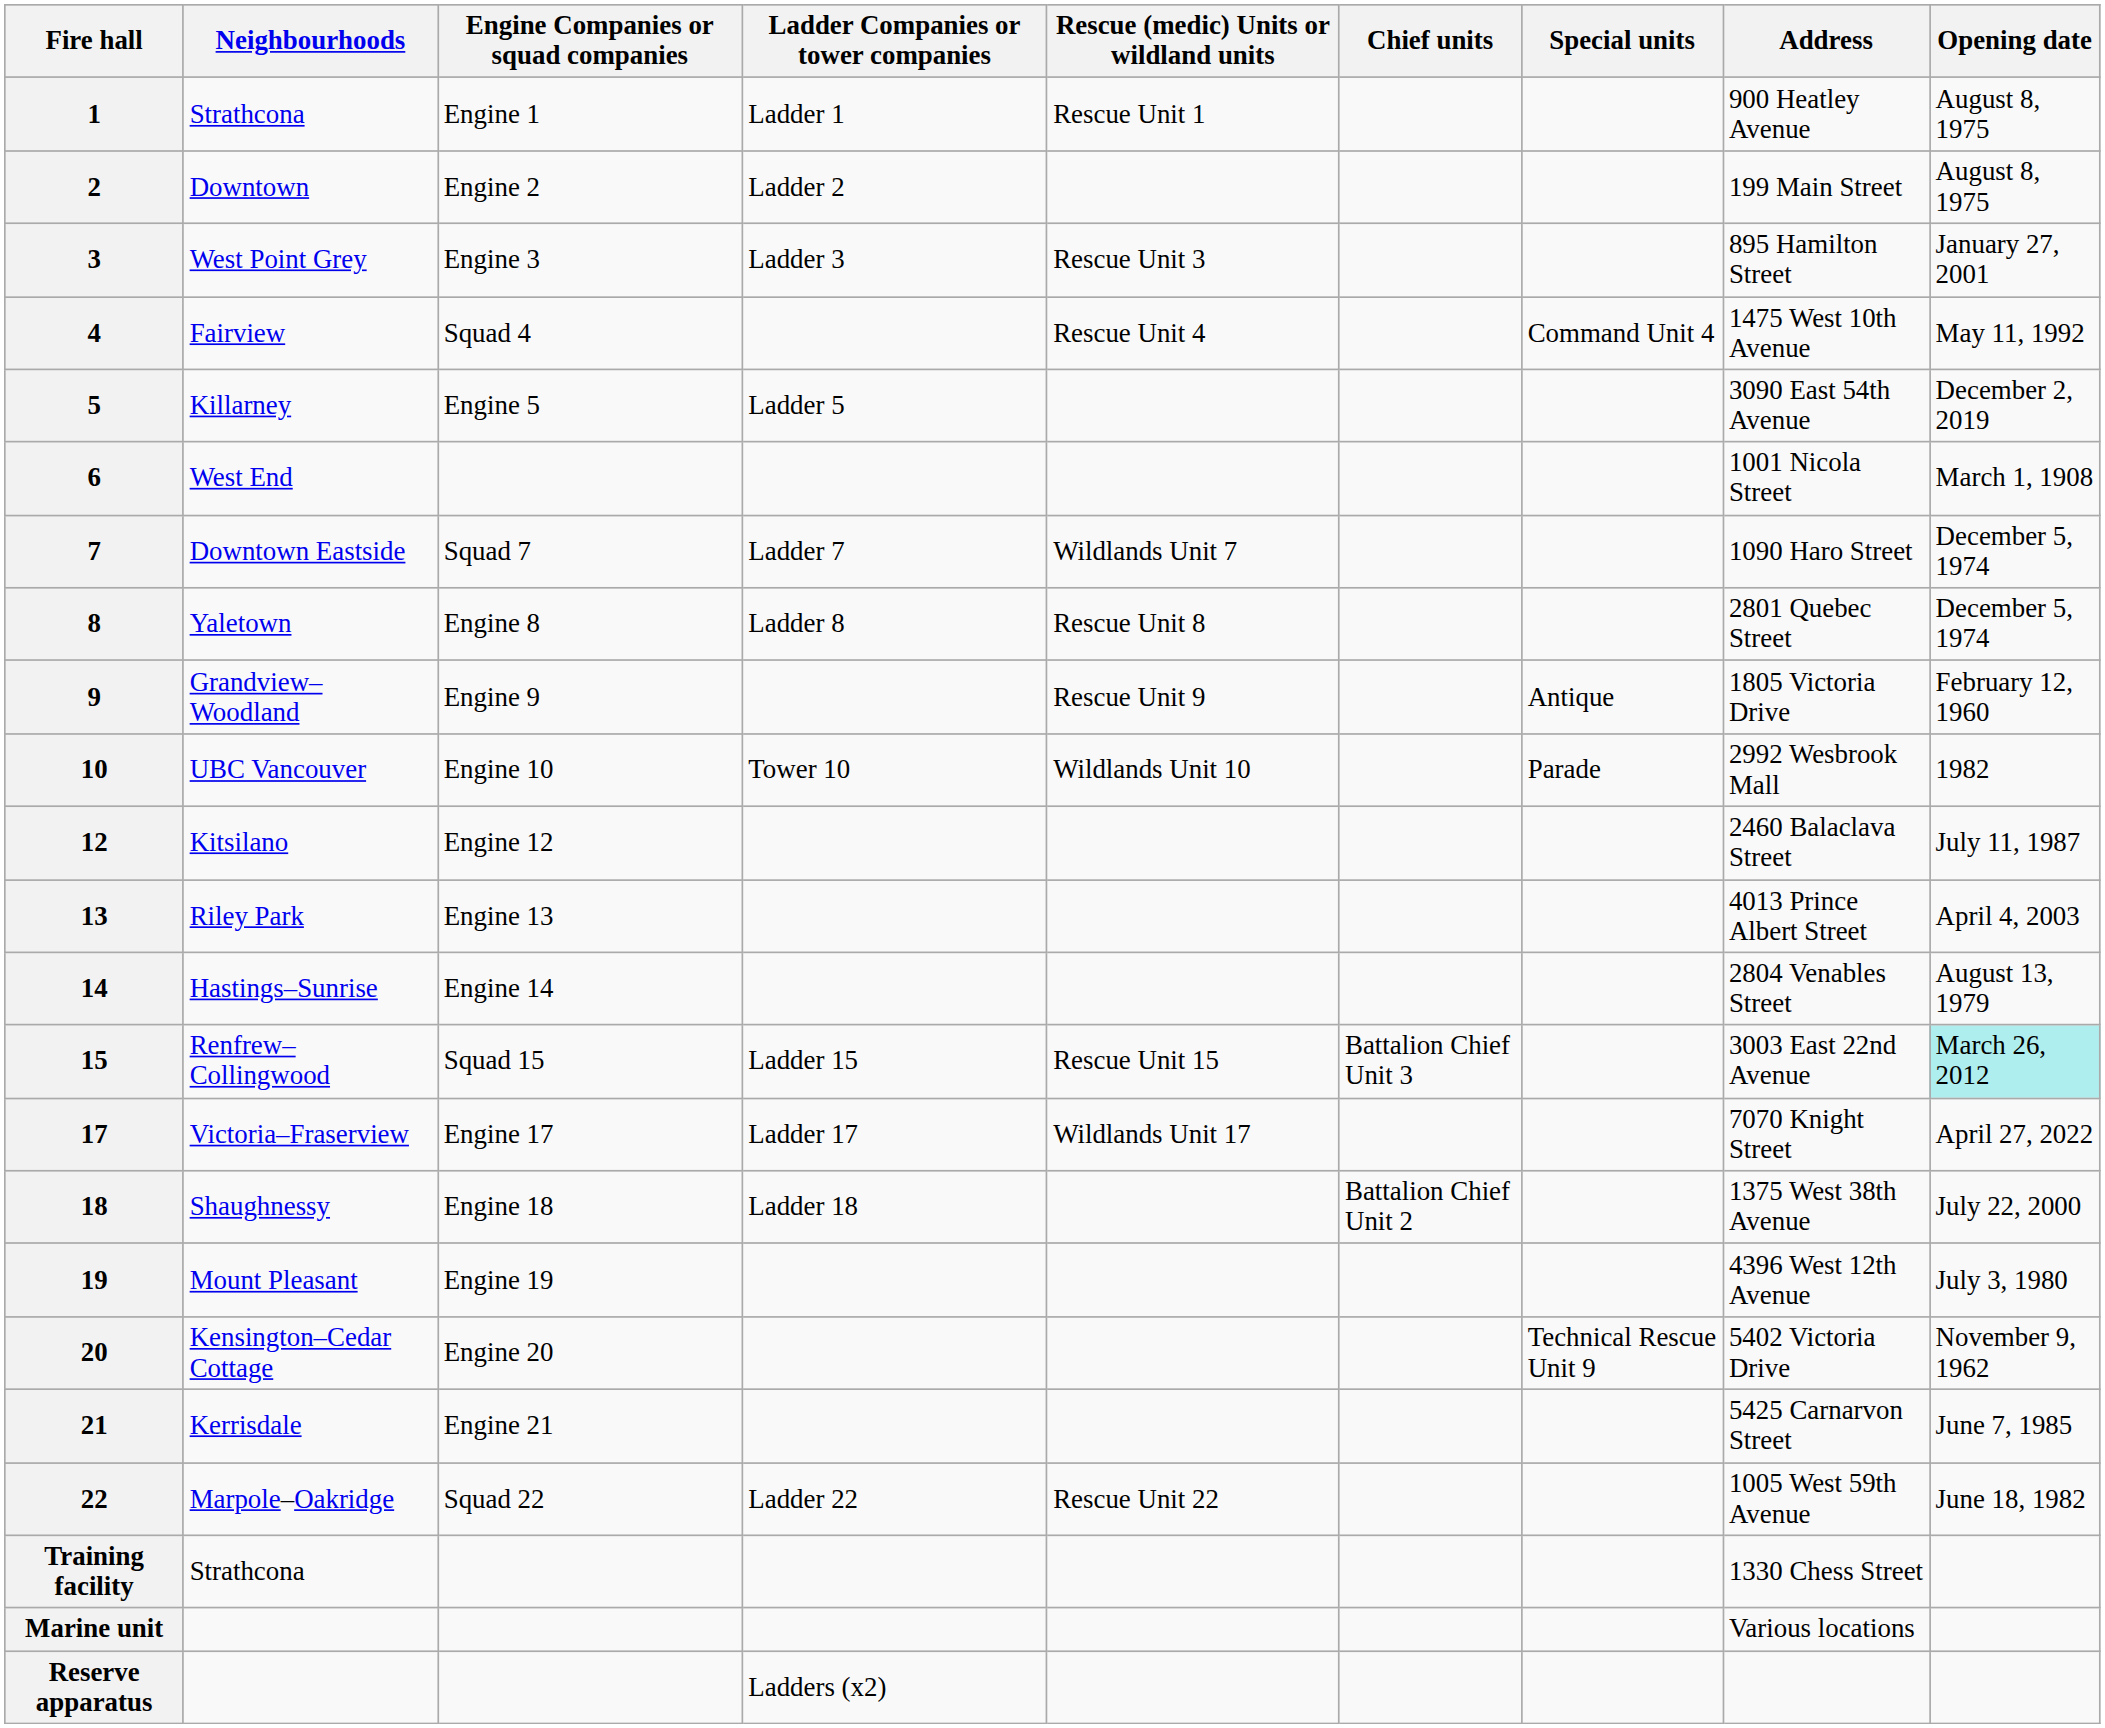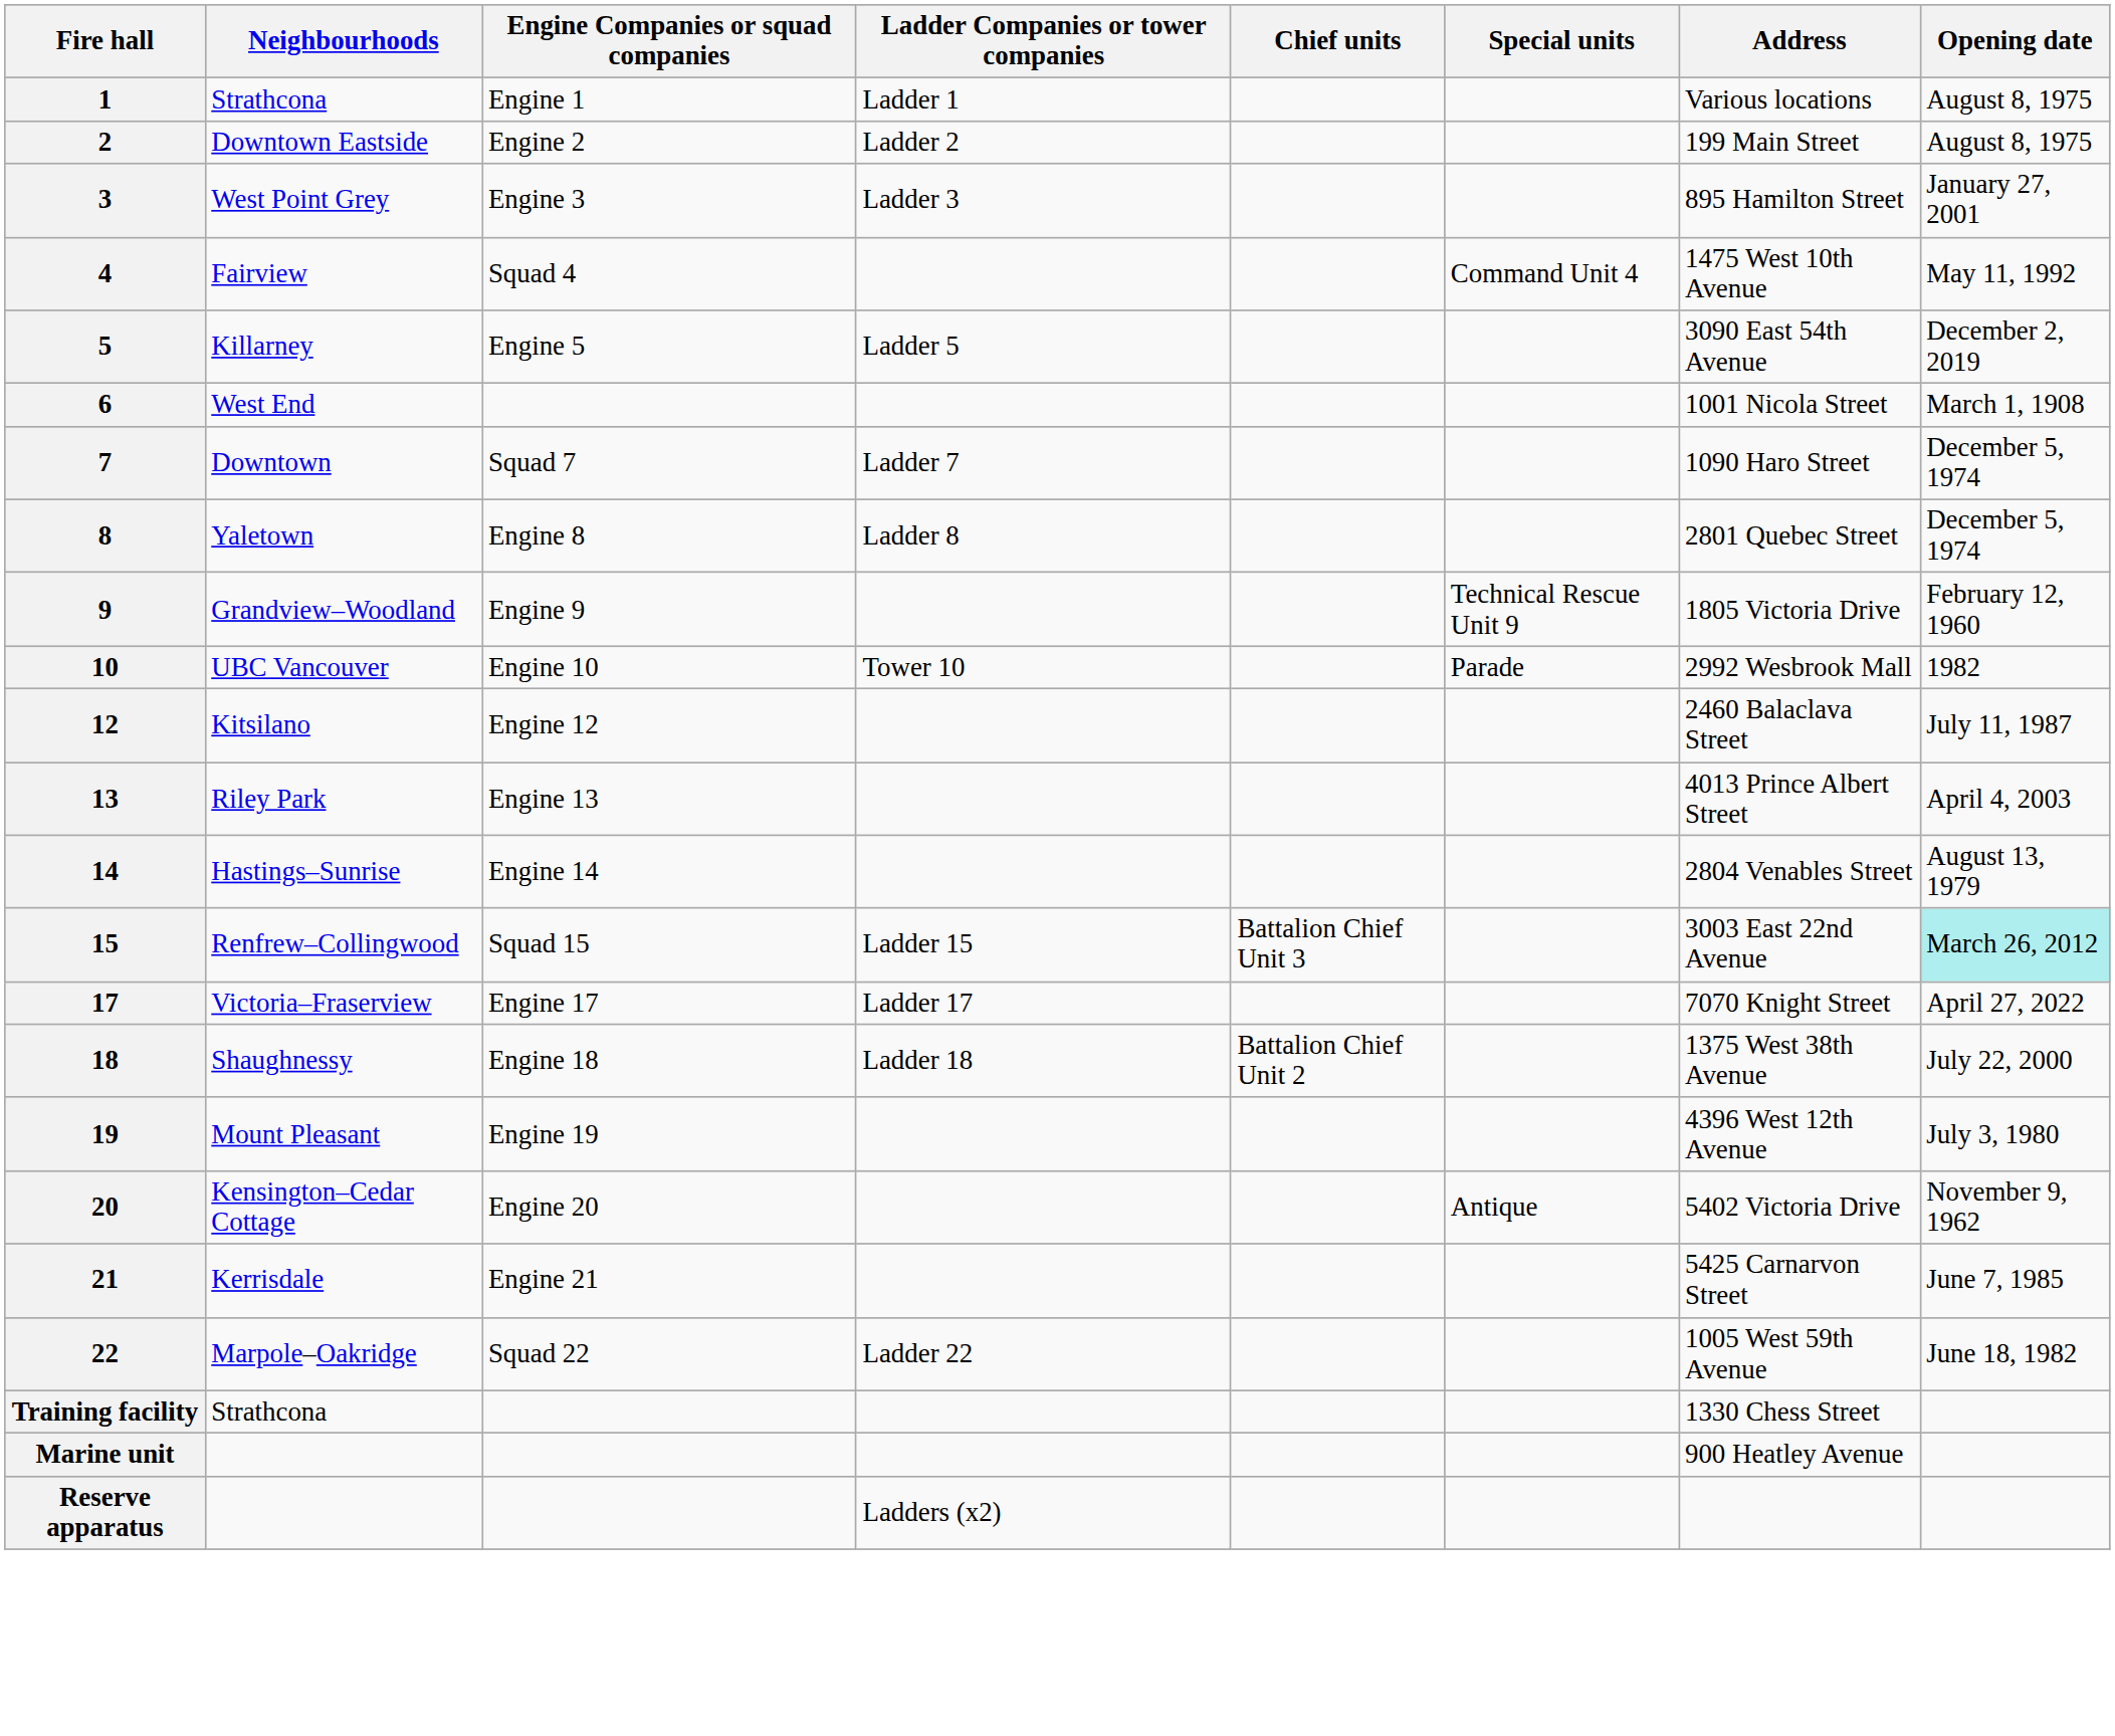- column: Rescue (medic) Units or wildland units | Rescue Unit 1 | Rescue Unit 3 | Rescue Unit 4 | Wildlands Unit 7 | Rescue Unit 8 | Rescue Unit 9 | Wildlands Unit 10 | Rescue Unit 15 | Wildlands Unit 17 | Rescue Unit 22
1 | Address: 900 Heatley Avenue -> Various locations
2 | Neighbourhoods: Downtown -> Downtown Eastside
7 | Neighbourhoods: Downtown Eastside -> Downtown
9 | Special units: Antique -> Technical Rescue Unit 9
20 | Special units: Technical Rescue Unit 9 -> Antique
Marine unit | Address: Various locations -> 900 Heatley Avenue
